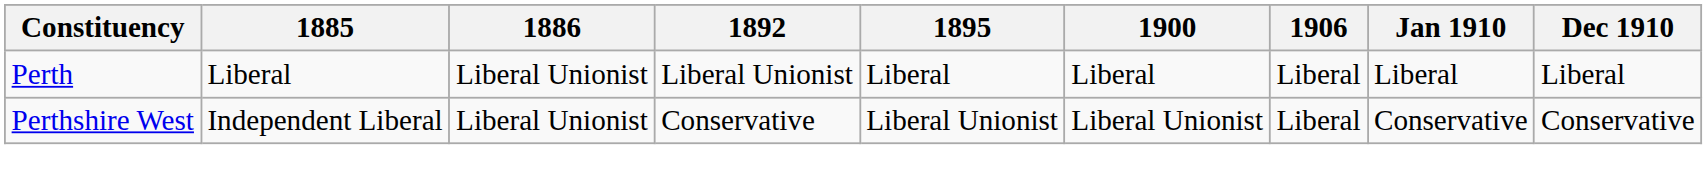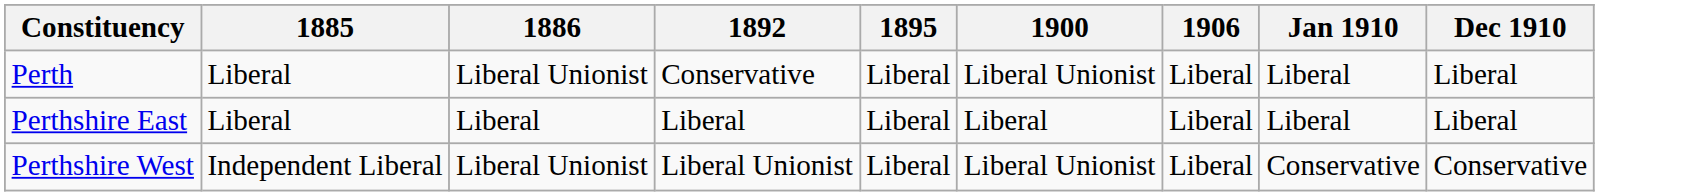Perth | 1892: Liberal Unionist -> Conservative
Perth | 1900: Liberal -> Liberal Unionist
+ row: Perthshire East | Liberal | Liberal | Liberal | Liberal | Liberal | Liberal | Liberal | Liberal
Perthshire West | 1892: Conservative -> Liberal Unionist
Perthshire West | 1895: Liberal Unionist -> Liberal
